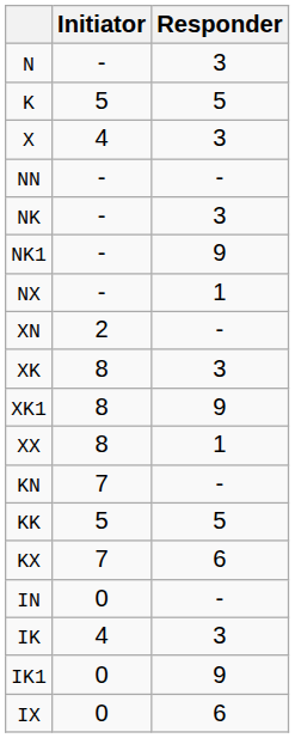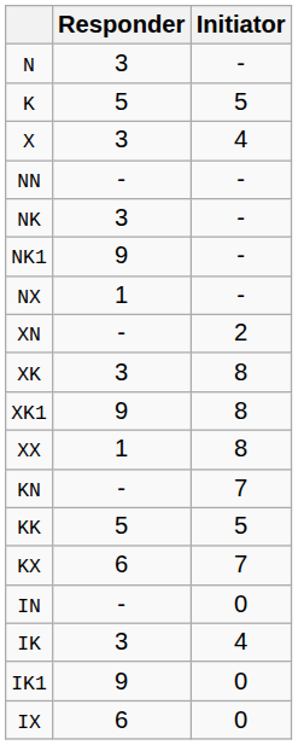columns swapped: Initiator <-> Responder
